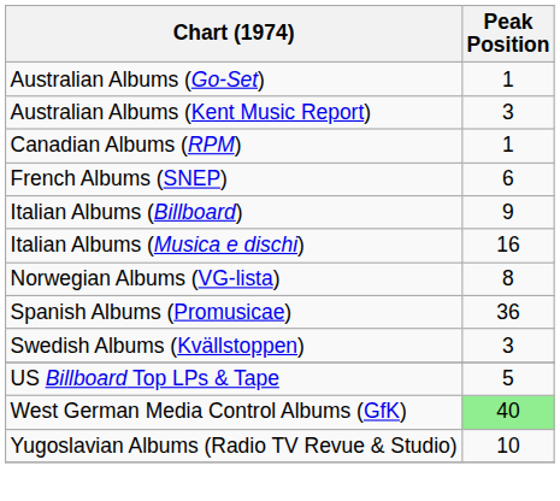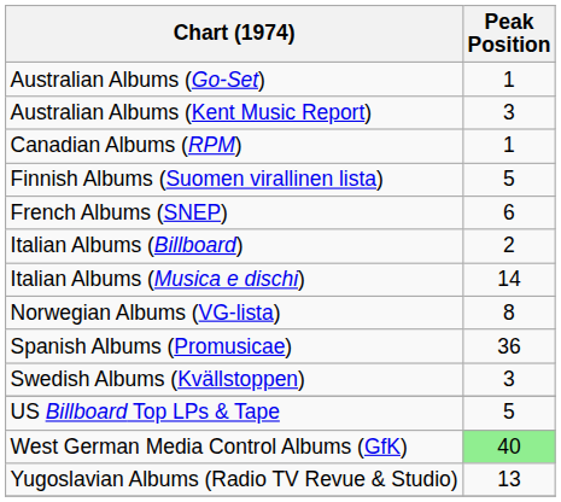+ row: Finnish Albums (Suomen virallinen lista) | 5
Italian Albums (Billboard) | Peak Position: 9 -> 2
Italian Albums (Musica e dischi) | Peak Position: 16 -> 14
Yugoslavian Albums (Radio TV Revue & Studio) | Peak Position: 10 -> 13
